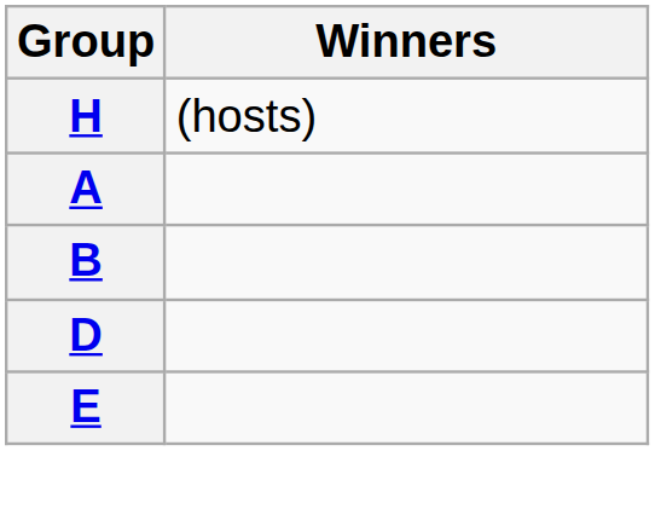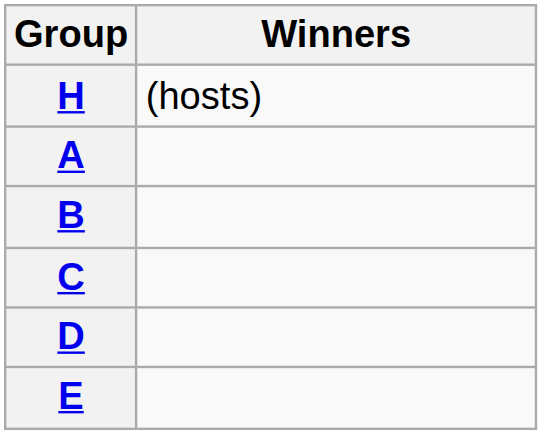+ row: C
